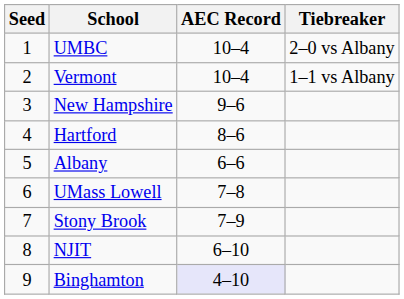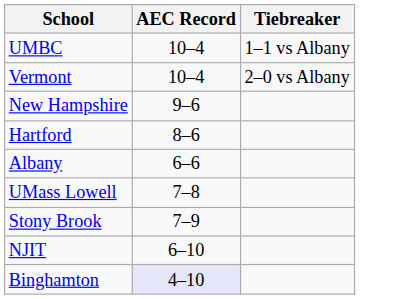- column: Seed | 1 | 2 | 3 | 4 | 5 | 6 | 7 | 8 | 9
UMBC | Tiebreaker: 2–0 vs Albany -> 1–1 vs Albany
Vermont | Tiebreaker: 1–1 vs Albany -> 2–0 vs Albany
